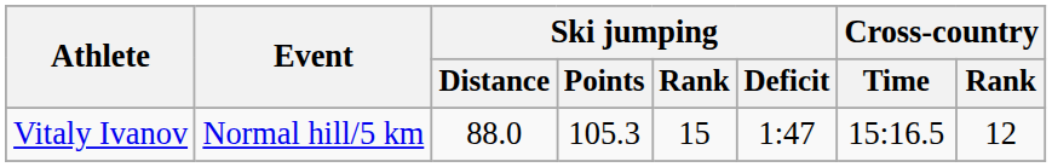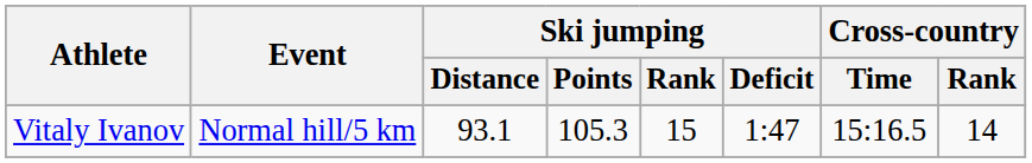Vitaly Ivanov | Ski jumping / Distance: 88.0 -> 93.1
Vitaly Ivanov | Cross-country / Rank: 12 -> 14
